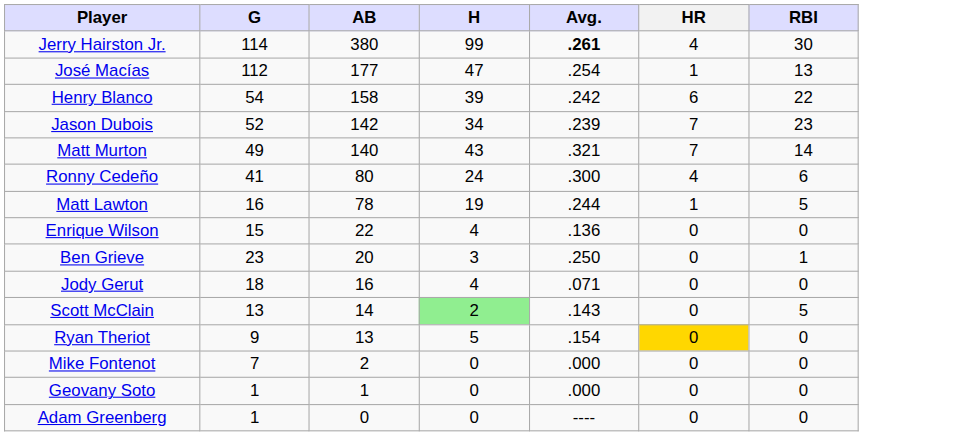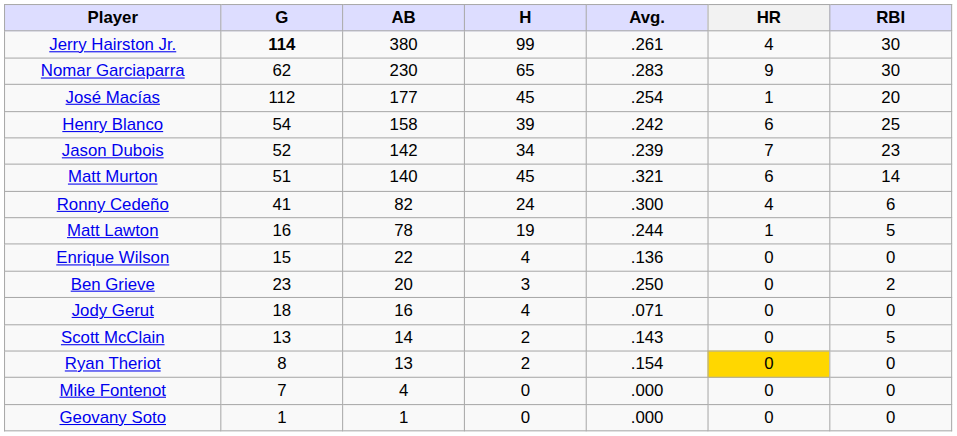Jerry Hairston Jr. | G: normal -> bold
Jerry Hairston Jr. | Avg.: bold -> normal
+ row: Nomar Garciaparra | 62 | 230 | 65 | .283 | 9 | 30
José Macías | H: 47 -> 45
José Macías | RBI: 13 -> 20
Henry Blanco | RBI: 22 -> 25
Matt Murton | G: 49 -> 51
Matt Murton | H: 43 -> 45
Matt Murton | HR: 7 -> 6
Ronny Cedeño | AB: 80 -> 82
Ben Grieve | RBI: 1 -> 2
Scott McClain | H: lightgreen background -> no background
Ryan Theriot | G: 9 -> 8
Ryan Theriot | H: 5 -> 2
Mike Fontenot | AB: 2 -> 4
- row: Adam Greenberg | 1 | 0 | 0 | ---- | 0 | 0
